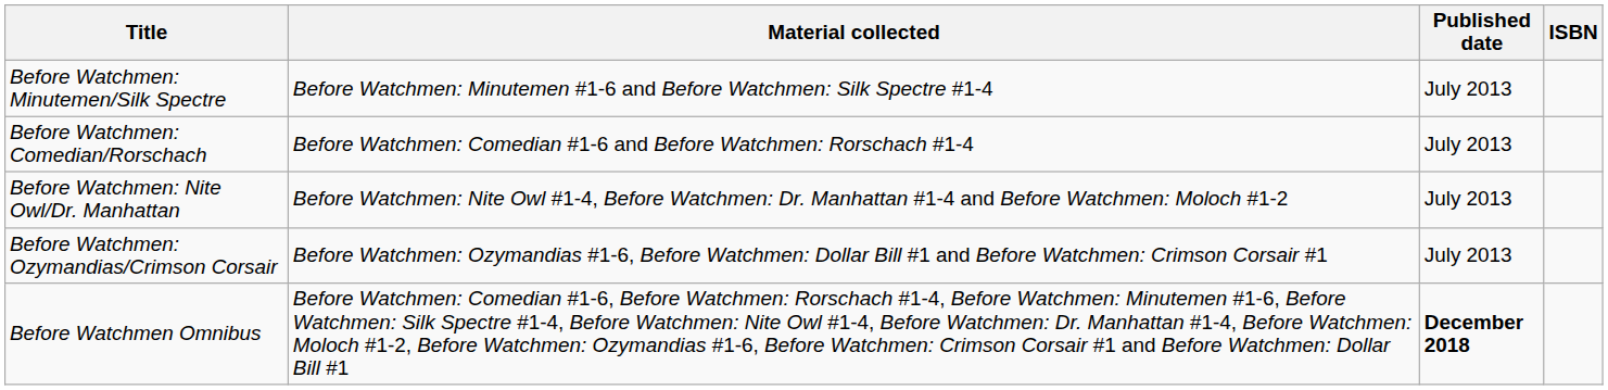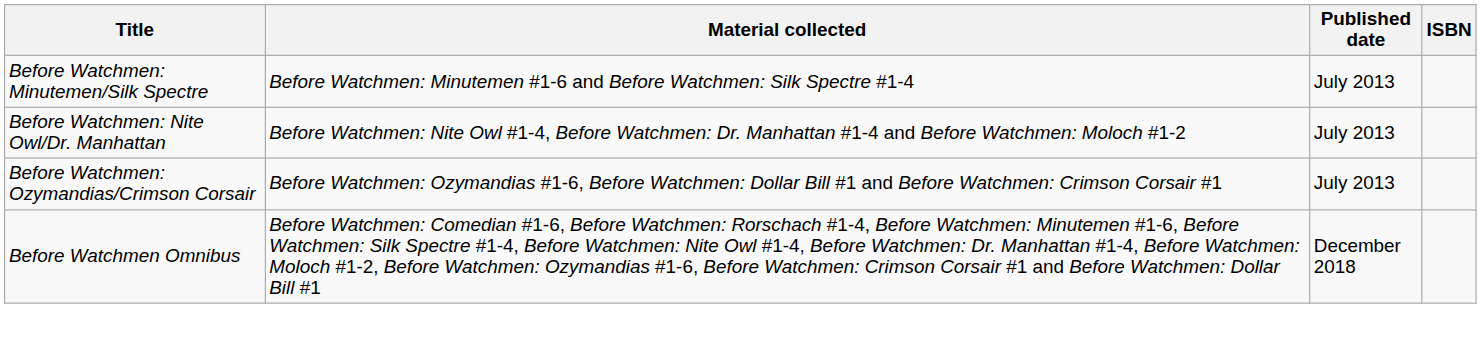- row: Before Watchmen: Comedian/Rorschach | Before Watchmen: Comedian #1-6 and Before Watchmen: Rorschach #1-4 | July 2013
Before Watchmen Omnibus | Published date: bold -> normal
